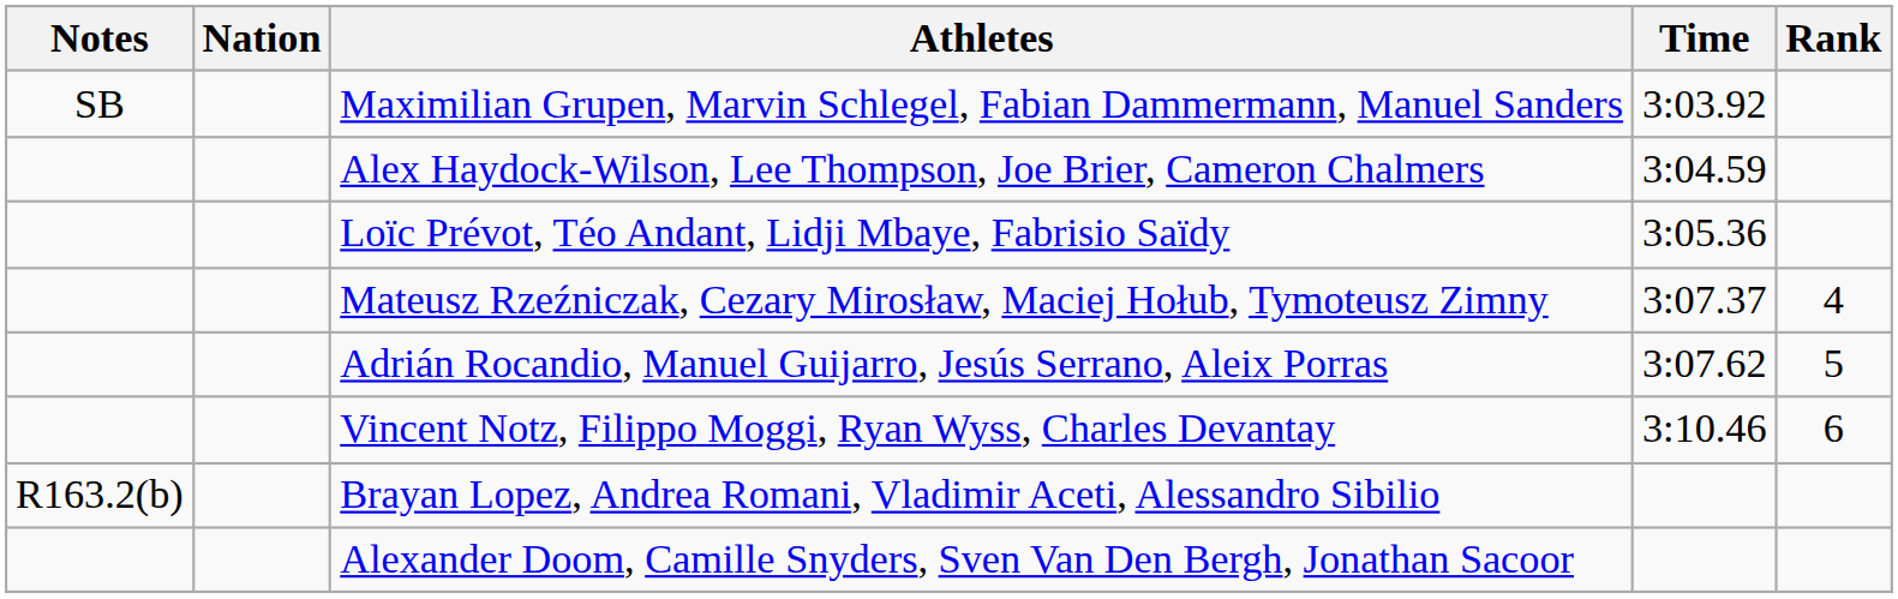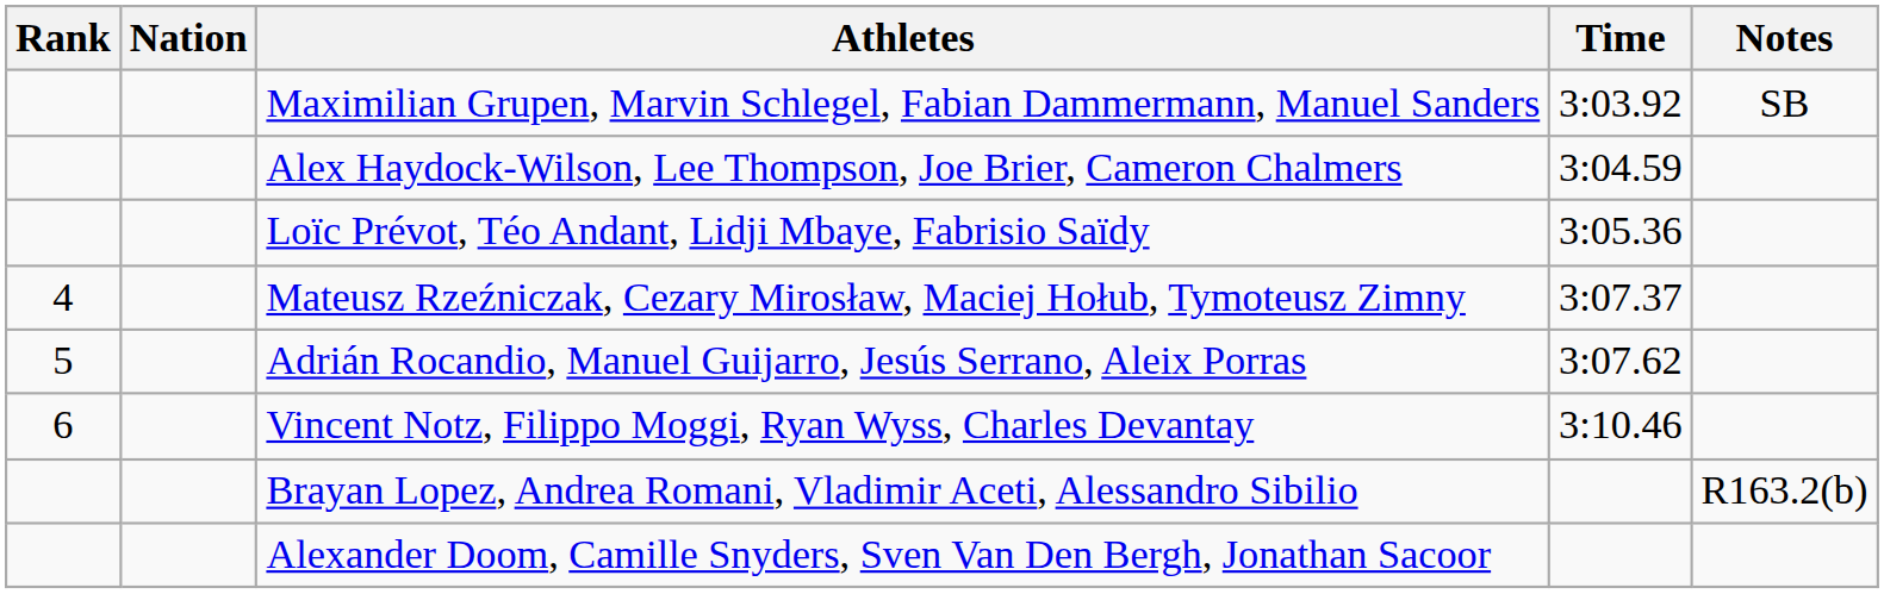columns swapped: Rank <-> Notes
